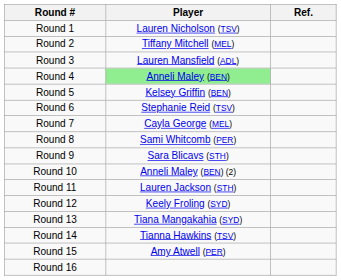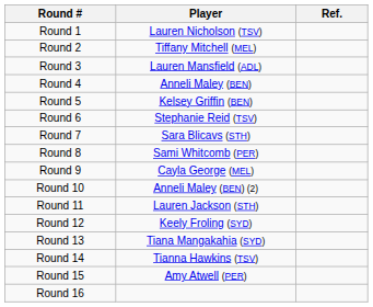Round 4 | Player: lightgreen background -> no background
Round 7 | Player: Cayla George (MEL) -> Sara Blicavs (STH)
Round 9 | Player: Sara Blicavs (STH) -> Cayla George (MEL)
